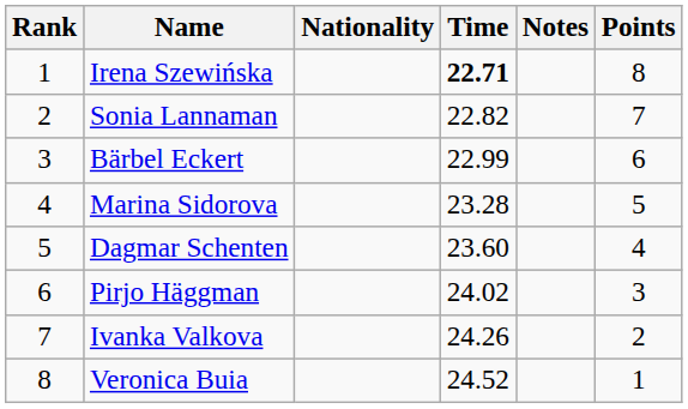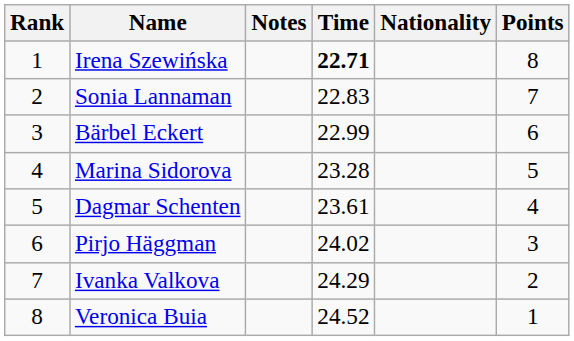columns swapped: Nationality <-> Notes
Sonia Lannaman | Time: 22.82 -> 22.83
Dagmar Schenten | Time: 23.60 -> 23.61
Ivanka Valkova | Time: 24.26 -> 24.29
